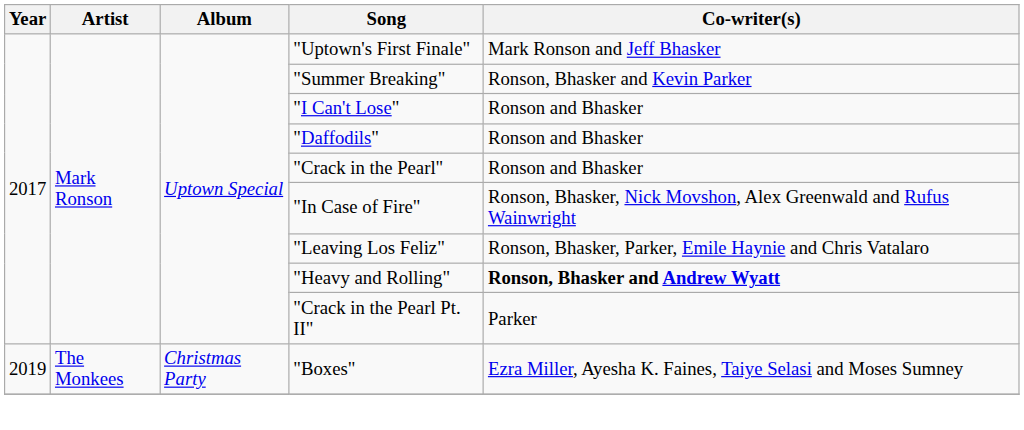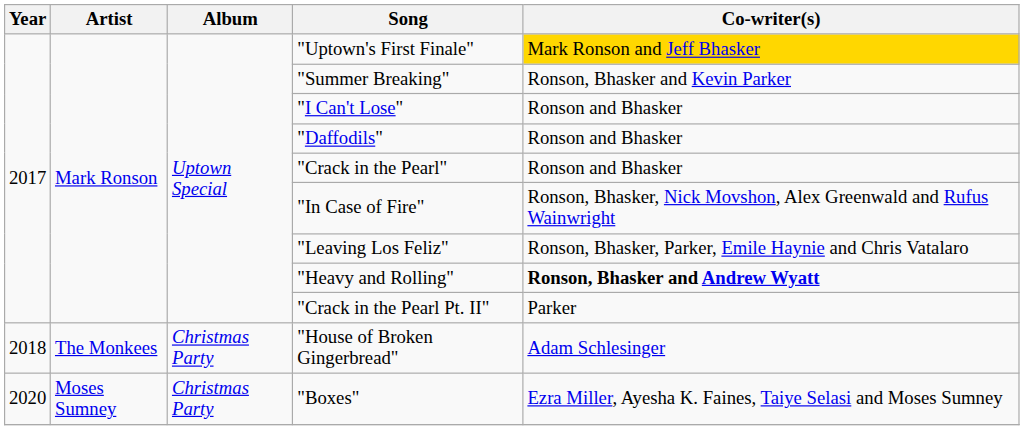"Uptown's First Finale" | Co-writer(s): no background -> gold background
+ row: 2018 | The Monkees | Christmas Party | "House of Broken Gingerbread" | Adam Schlesinger
"Boxes" | Year: 2019 -> 2020
"Boxes" | Artist: The Monkees -> Moses Sumney
